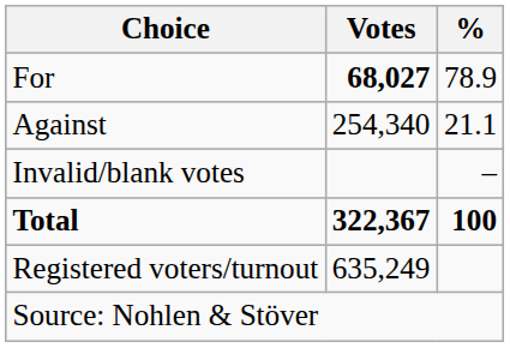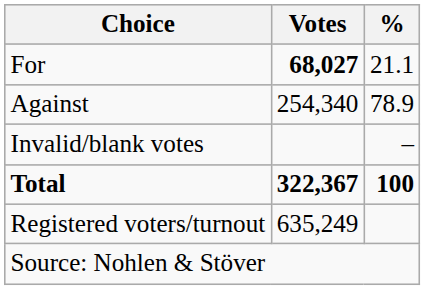For | %: 78.9 -> 21.1
Against | %: 21.1 -> 78.9
